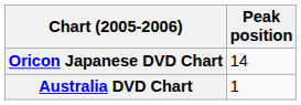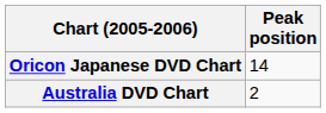Australia DVD Chart | Peak position: 1 -> 2
